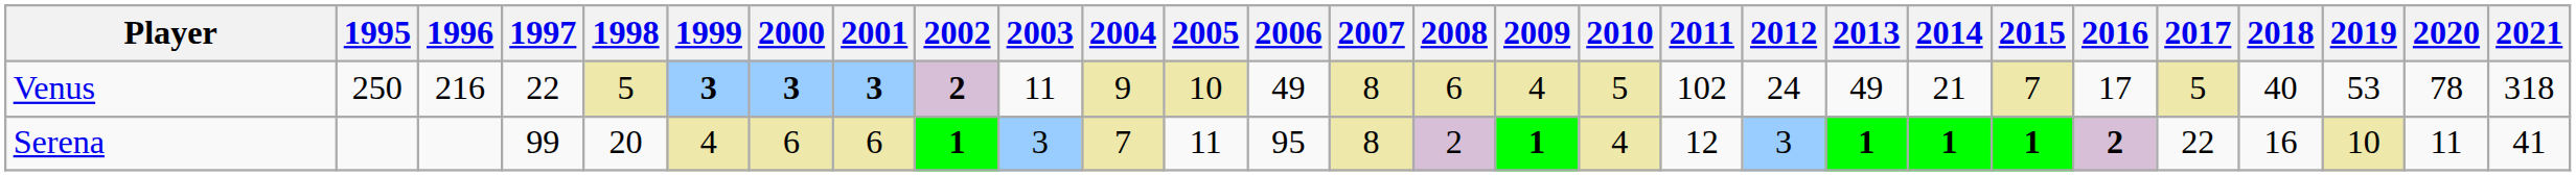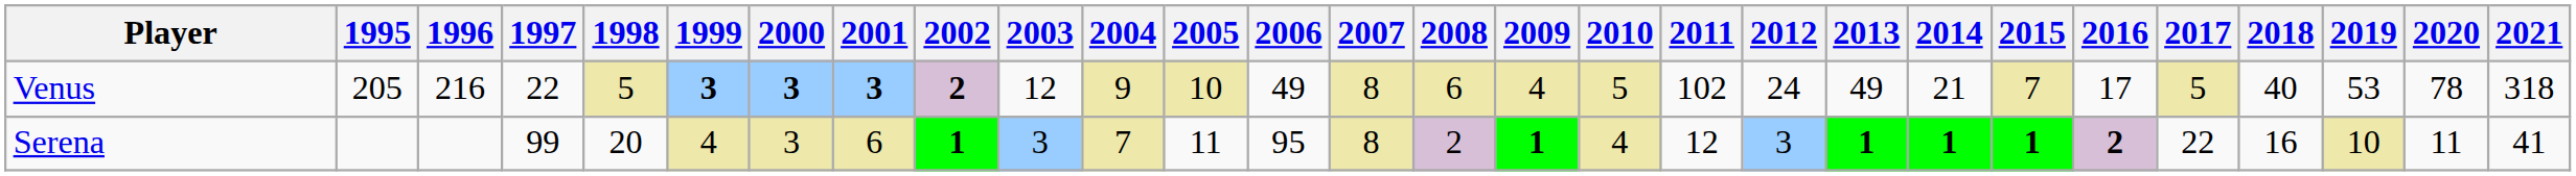Venus | 1995: 250 -> 205
Venus | 2003: 11 -> 12
Serena | 2000: 6 -> 3
